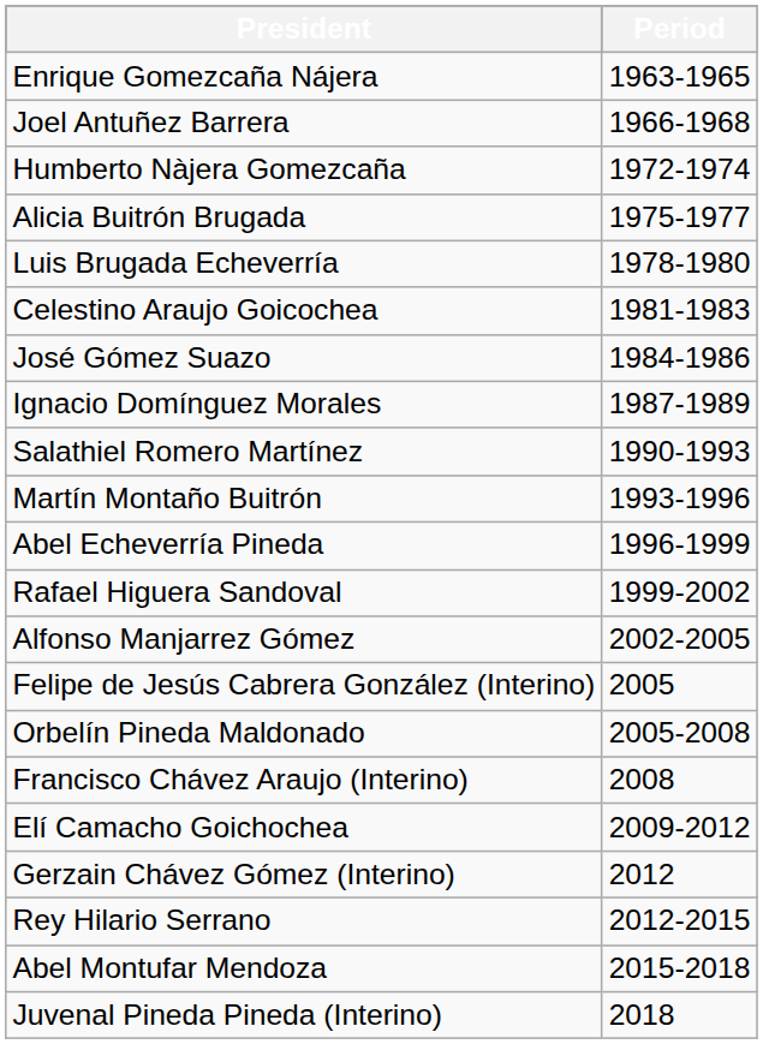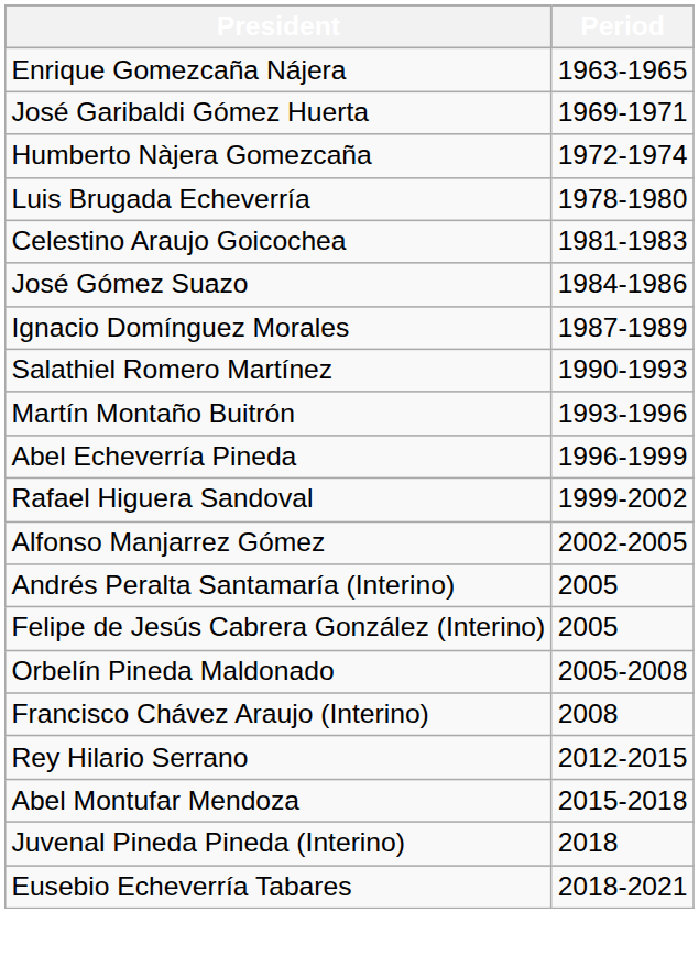- row: Joel Antuñez Barrera | 1966-1968
+ row: José Garibaldi Gómez Huerta | 1969-1971
- row: Alicia Buitrón Brugada | 1975-1977
+ row: Andrés Peralta Santamaría (Interino) | 2005
- row: Elí Camacho Goichochea | 2009-2012
- row: Gerzain Chávez Gómez (Interino) | 2012
+ row: Eusebio Echeverría Tabares | 2018-2021
